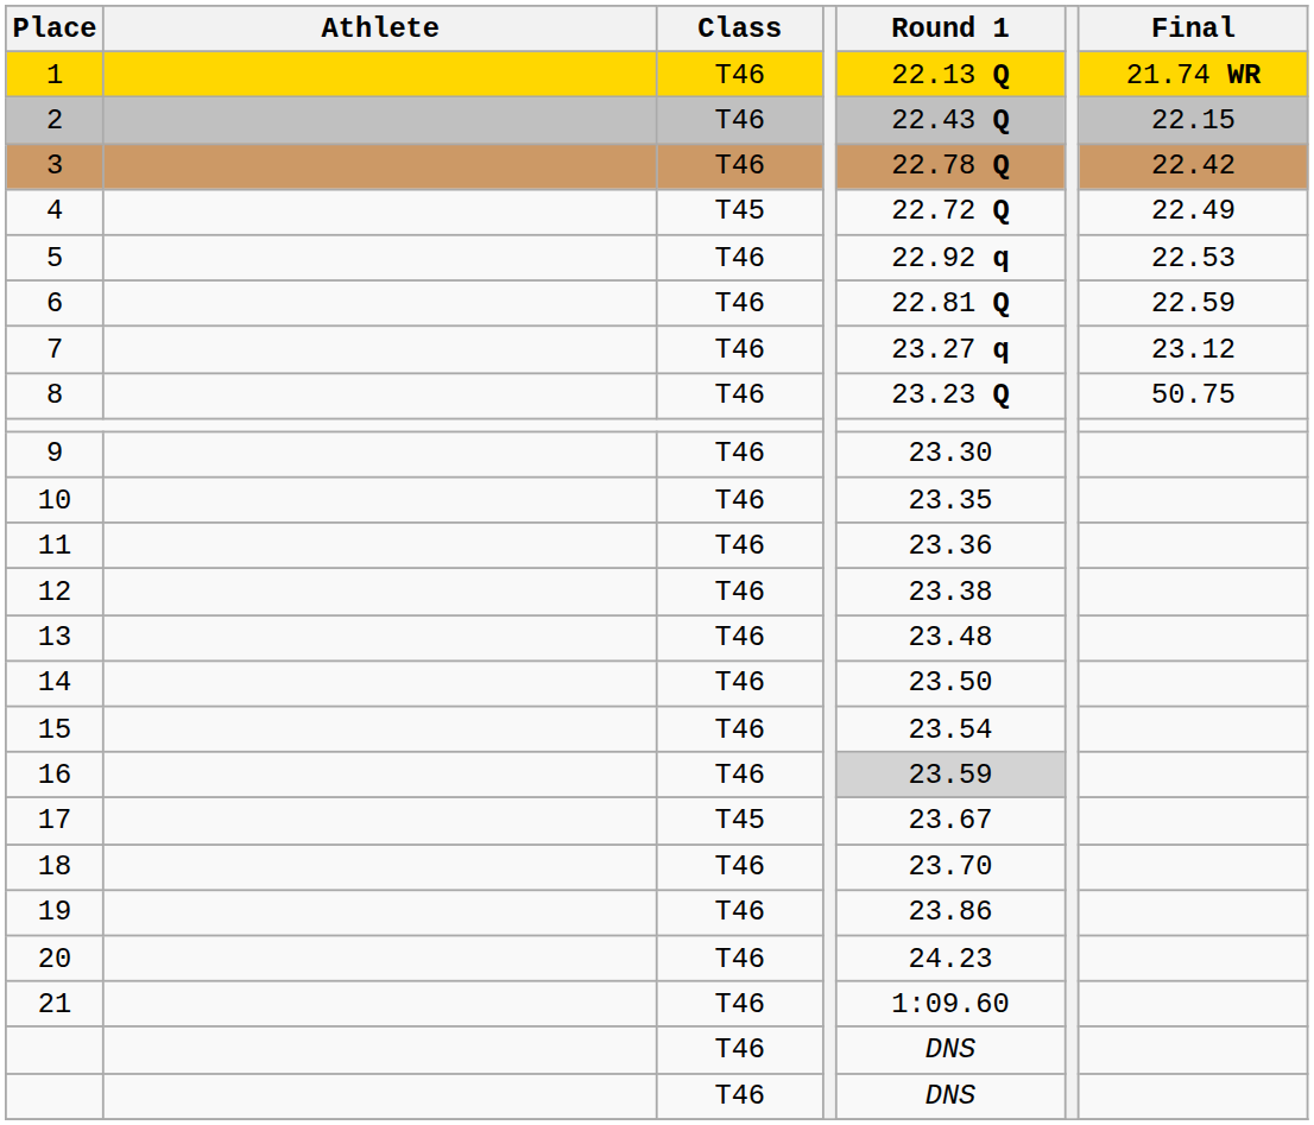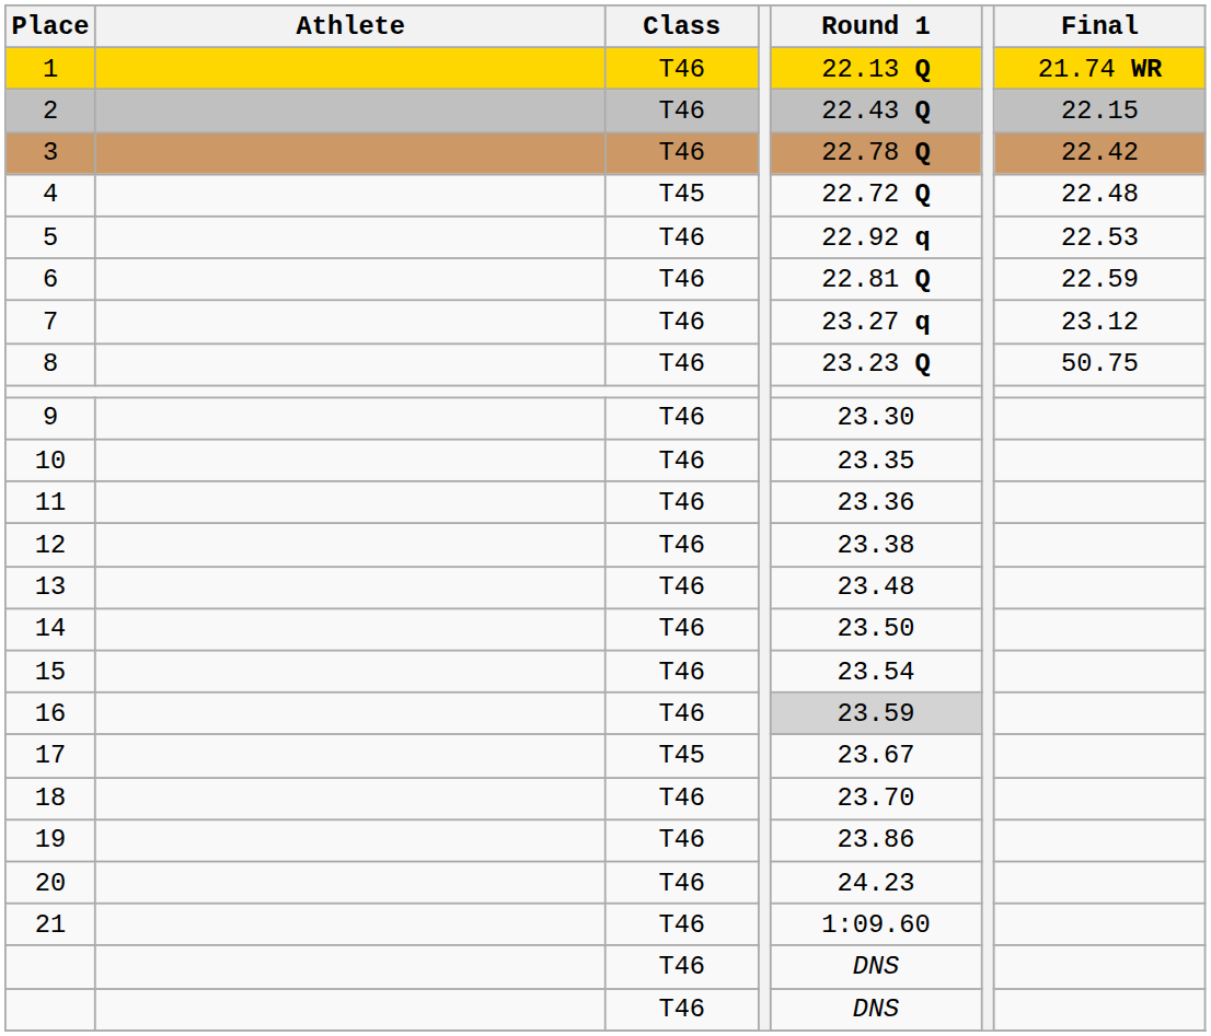4 | Final: 22.49 -> 22.48
